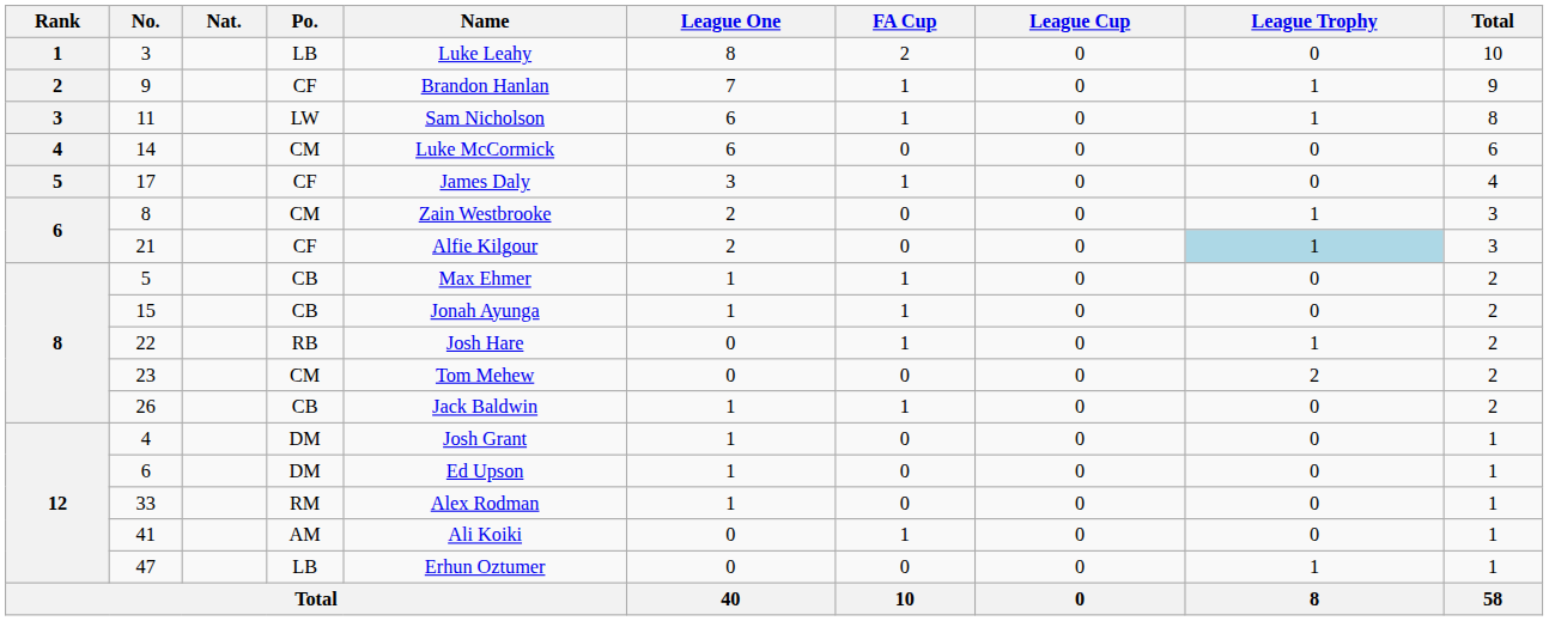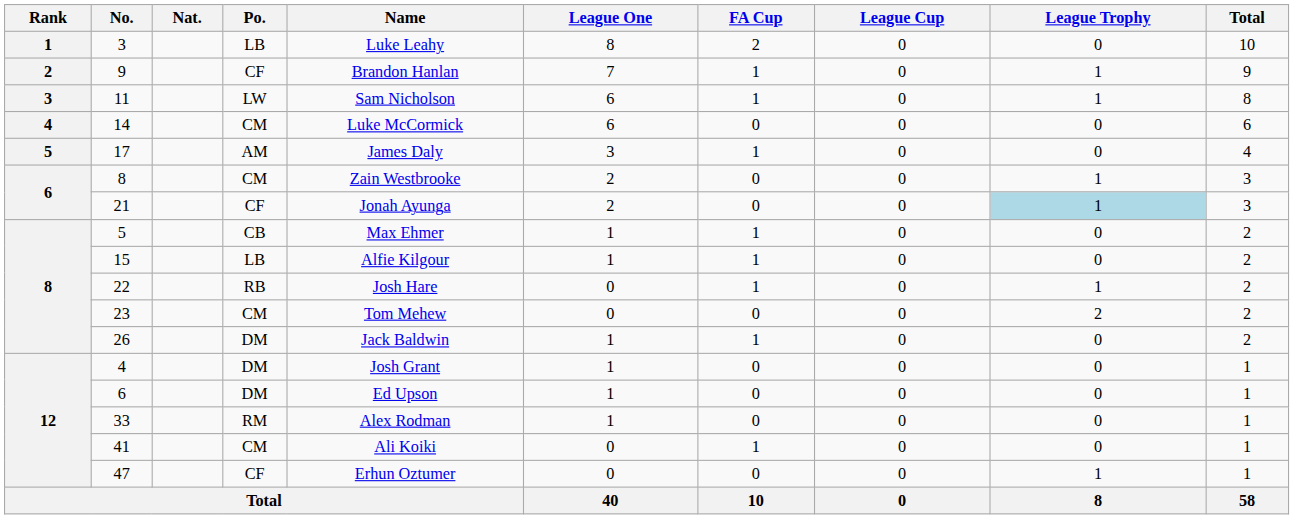17 | Po.: CF -> AM
21 | Name: Alfie Kilgour -> Jonah Ayunga
15 | Po.: CB -> LB
15 | Name: Jonah Ayunga -> Alfie Kilgour
26 | Po.: CB -> DM
41 | Po.: AM -> CM
47 | Po.: LB -> CF
